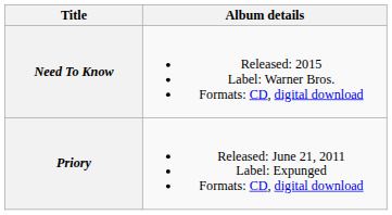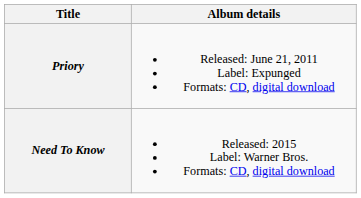rows swapped: Priory <-> Need To Know
